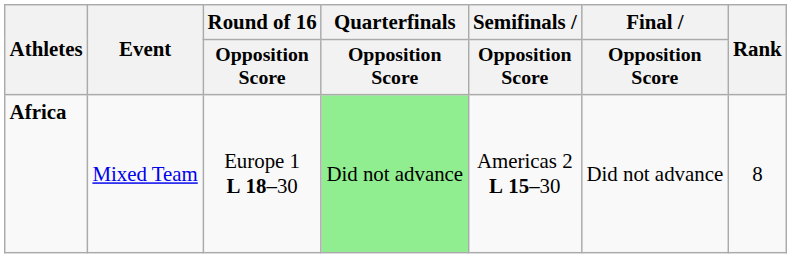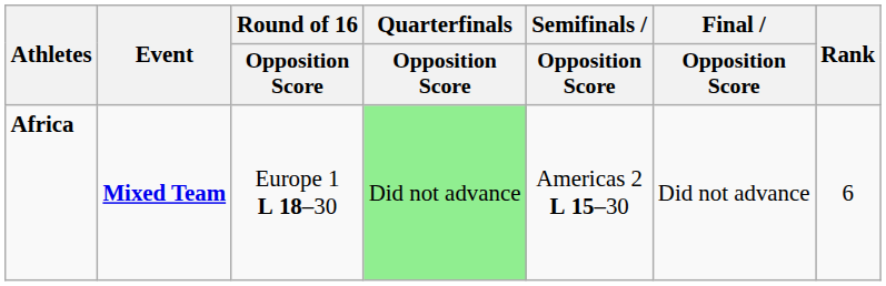Africa | Event: normal -> bold
Africa | Rank: 8 -> 6
